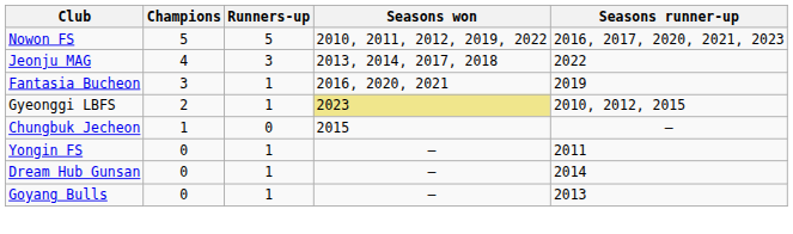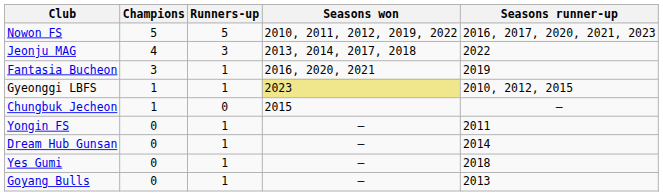Gyeonggi LBFS | Champions: 2 -> 1
+ row: Yes Gumi | 0 | 1 | — | 2018
